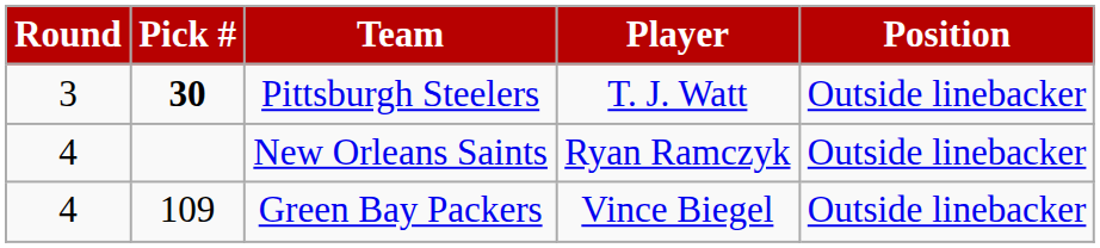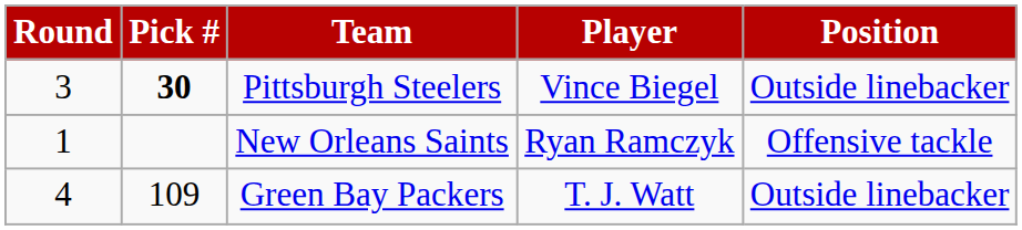Pittsburgh Steelers | Player: T. J. Watt -> Vince Biegel
New Orleans Saints | Round: 4 -> 1
New Orleans Saints | Position: Outside linebacker -> Offensive tackle
Green Bay Packers | Player: Vince Biegel -> T. J. Watt
